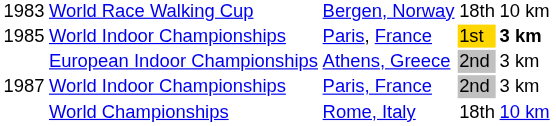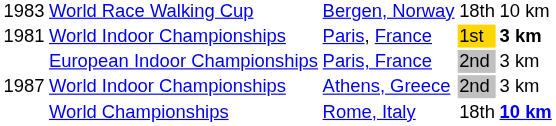World Indoor Championships / 1st | column 1: 1985 -> 1981
European Indoor Championships | column 3: Athens, Greece -> Paris, France
World Indoor Championships / 2nd | column 3: Paris, France -> Athens, Greece
World Championships | column 5: normal -> bold
